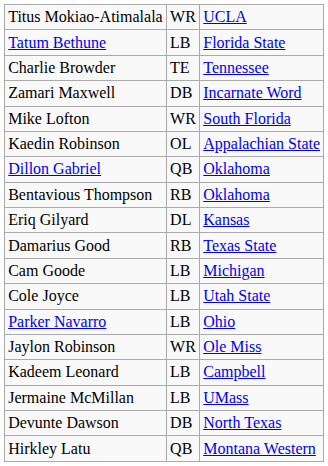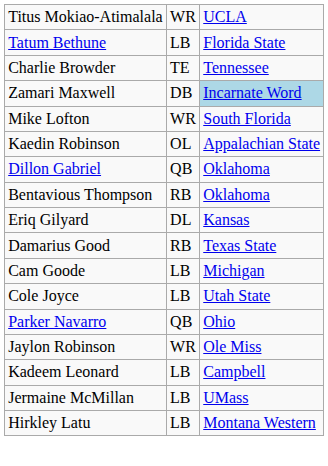Zamari Maxwell | column 3: no background -> lightblue background
Parker Navarro | column 2: LB -> QB
- row: Devunte Dawson | DB | North Texas
Hirkley Latu | column 2: QB -> LB
